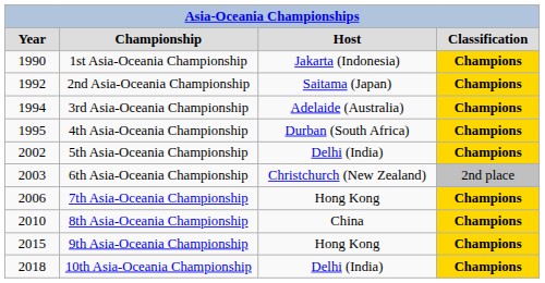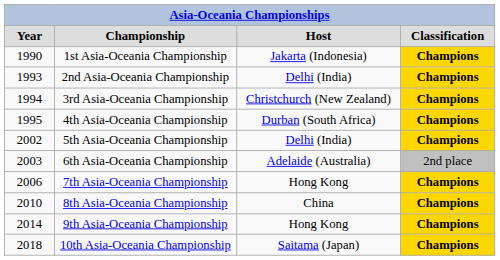2nd Asia-Oceania Championship | column 1: 1992 -> 1993
2nd Asia-Oceania Championship | column 3: Saitama (Japan) -> Delhi (India)
3rd Asia-Oceania Championship | column 3: Adelaide (Australia) -> Christchurch (New Zealand)
6th Asia-Oceania Championship | column 3: Christchurch (New Zealand) -> Adelaide (Australia)
9th Asia-Oceania Championship | column 1: 2015 -> 2014
10th Asia-Oceania Championship | column 3: Delhi (India) -> Saitama (Japan)
